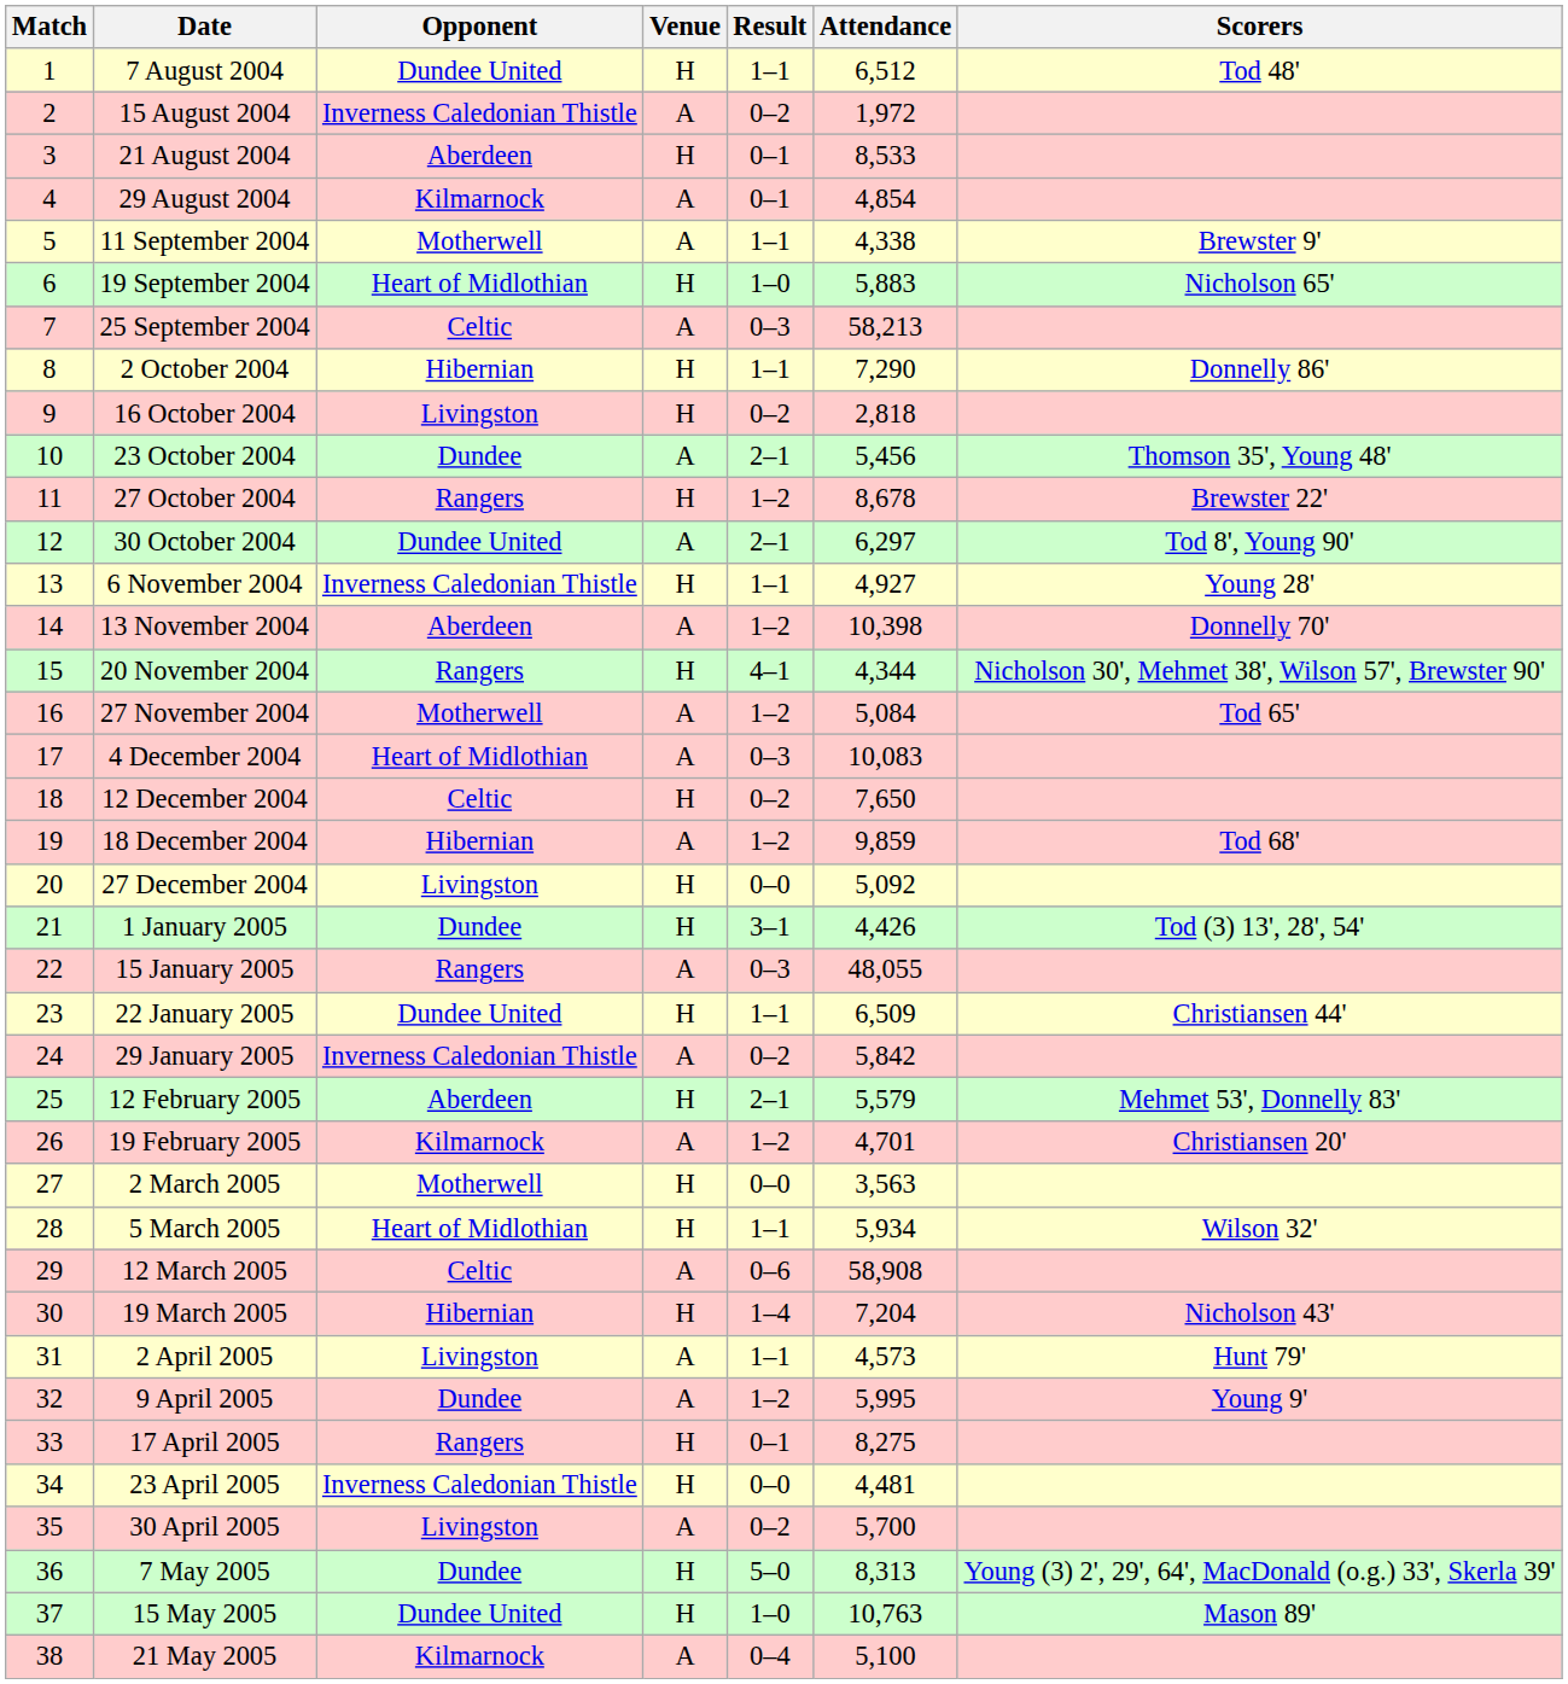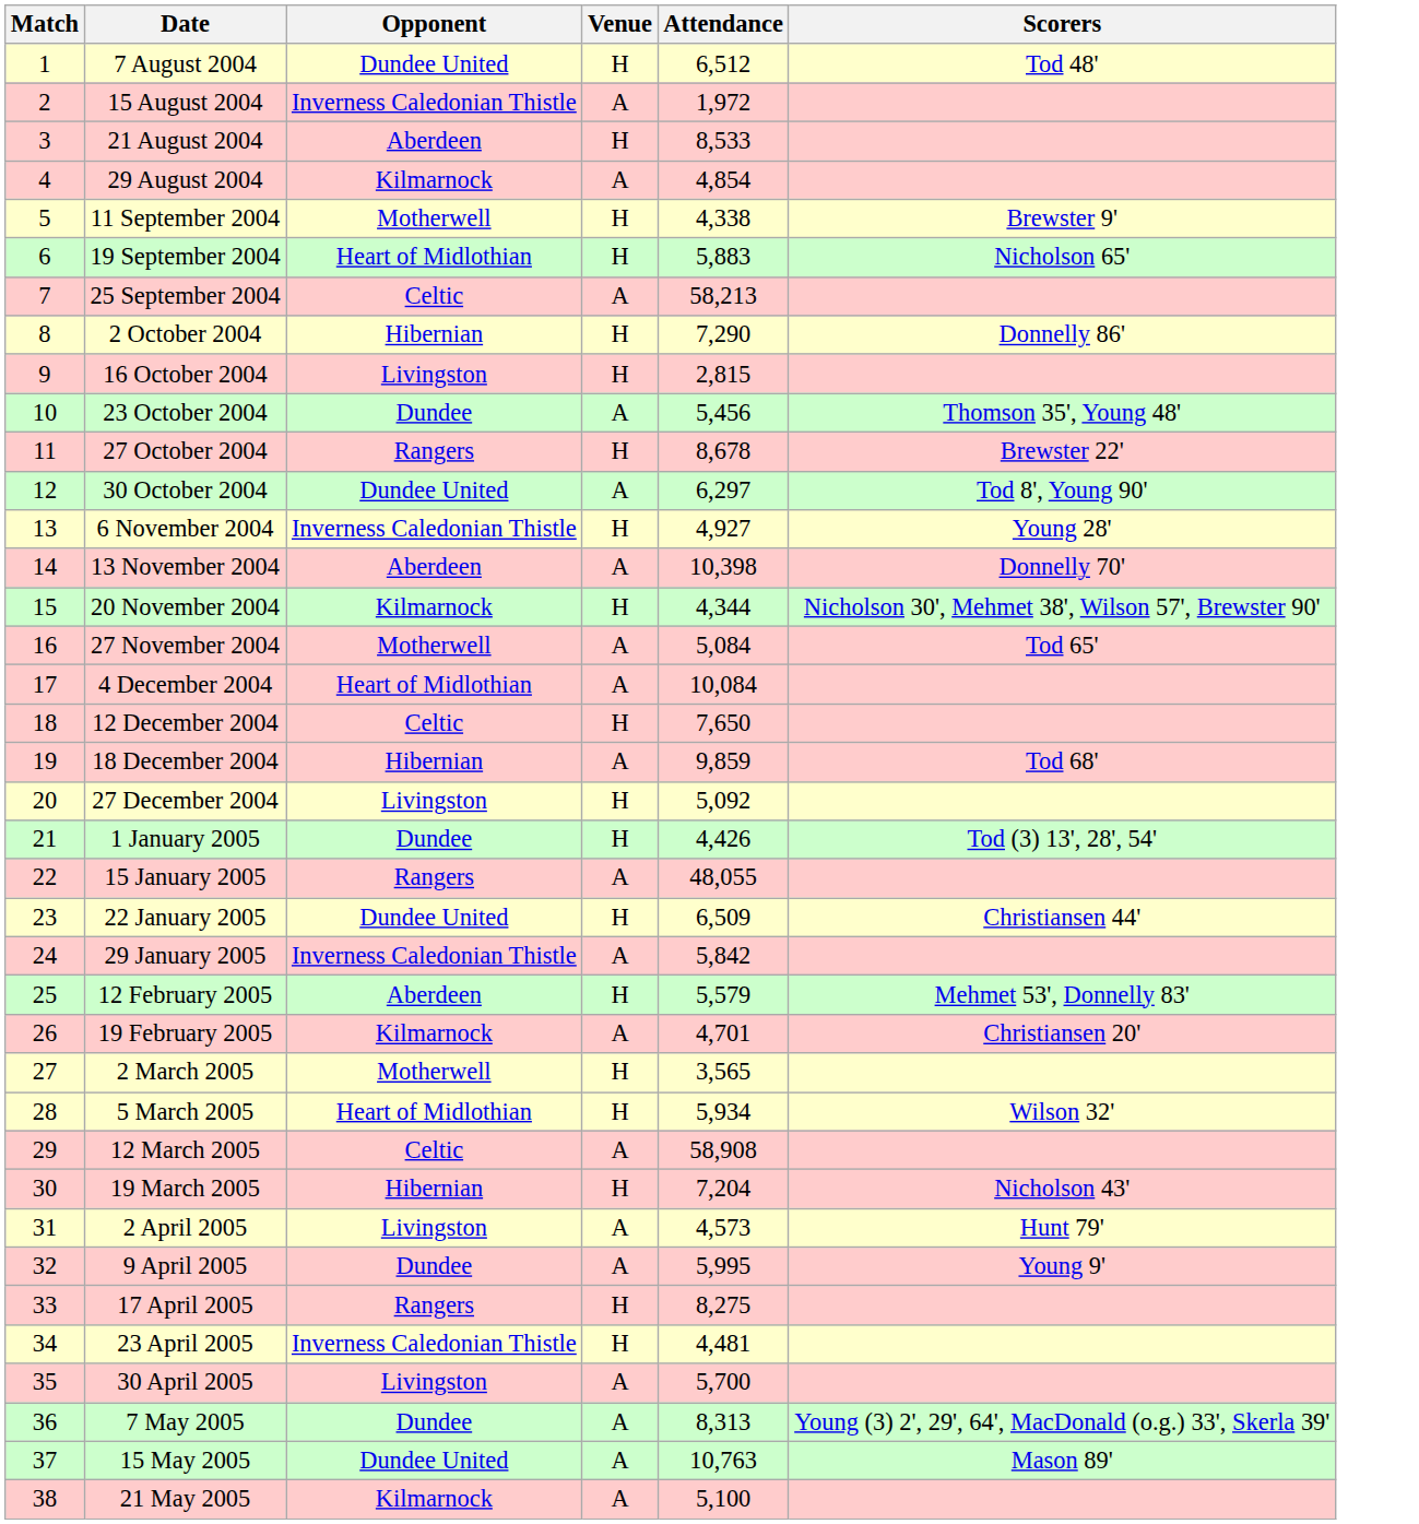- column: Result | 1–1 | 0–2 | 0–1 | 0–1 | 1–1 | 1–0 | 0–3 | 1–1 | 0–2 | 2–1 | 1–2 | 2–1 | 1–1 | 1–2 | 4–1 | 1–2 | 0–3 | 0–2 | 1–2 | 0–0 | 3–1 | 0–3 | 1–1 | 0–2 | 2–1 | 1–2 | 0–0 | 1–1 | 0–6 | 1–4 | 1–1 | 1–2 | 0–1 | 0–0 | 0–2 | 5–0 | 1–0 | 0–4
11 September 2004 | Venue: A -> H
16 October 2004 | Attendance: 2,818 -> 2,815
20 November 2004 | Opponent: Rangers -> Kilmarnock
4 December 2004 | Attendance: 10,083 -> 10,084
2 March 2005 | Attendance: 3,563 -> 3,565
7 May 2005 | Venue: H -> A
15 May 2005 | Venue: H -> A
